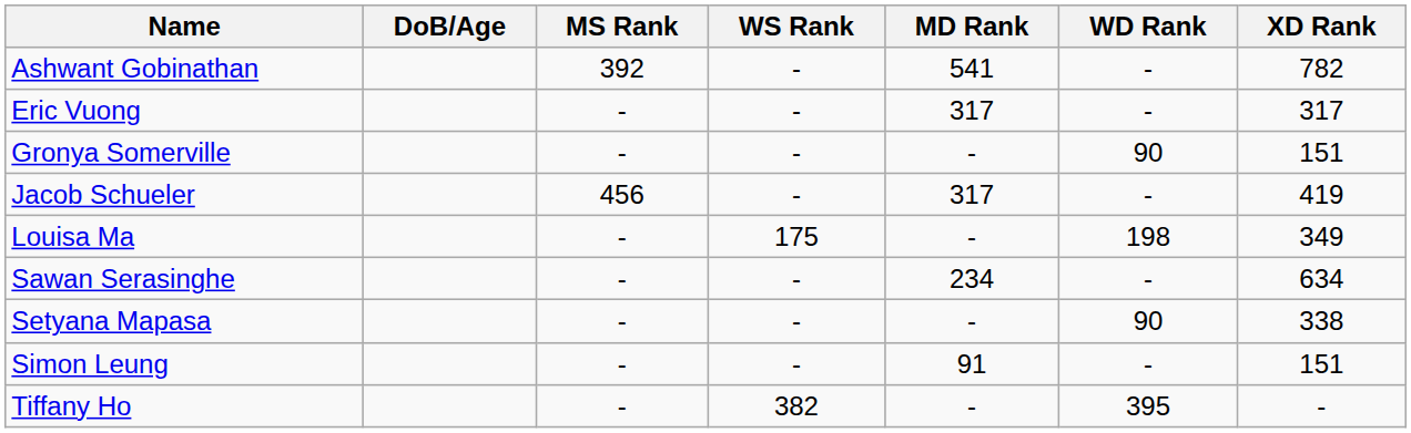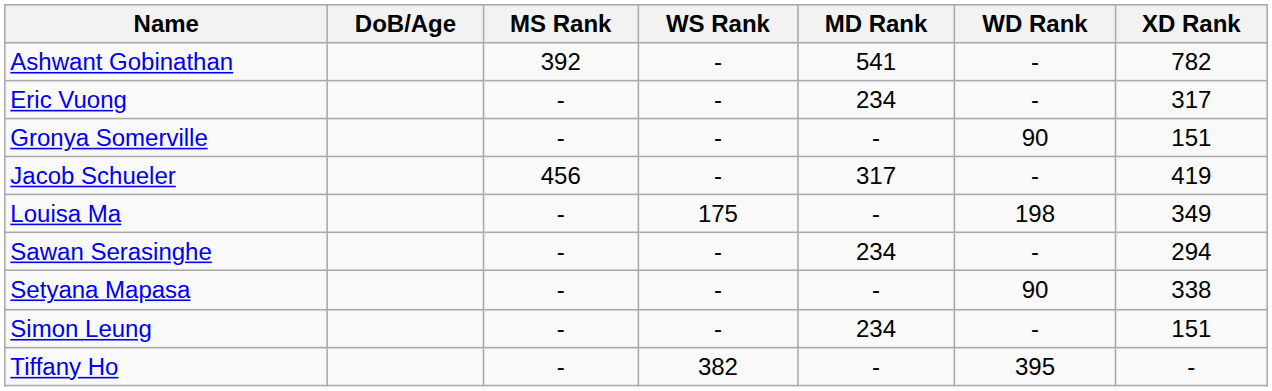Eric Vuong | MD Rank: 317 -> 234
Sawan Serasinghe | XD Rank: 634 -> 294
Simon Leung | MD Rank: 91 -> 234
